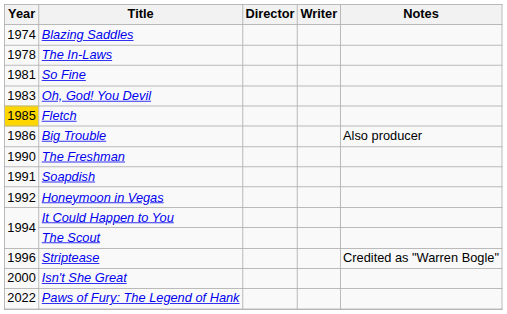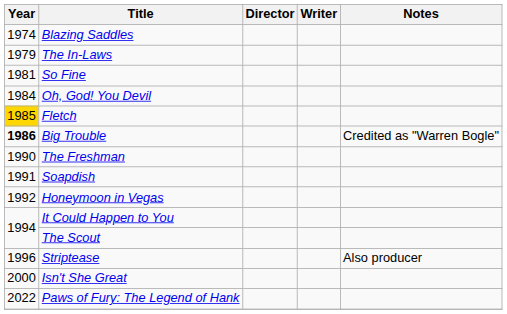The In-Laws | Year: 1978 -> 1979
Oh, God! You Devil | Year: 1983 -> 1984
Big Trouble | Year: normal -> bold
Big Trouble | Notes: Also producer -> Credited as "Warren Bogle"
Striptease | Notes: Credited as "Warren Bogle" -> Also producer
